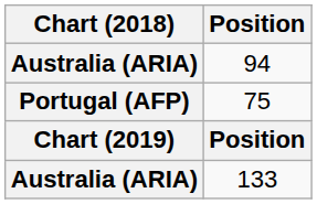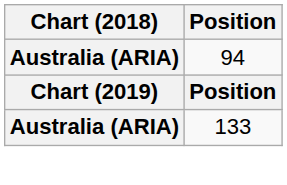- row: Portugal (AFP) | 75
